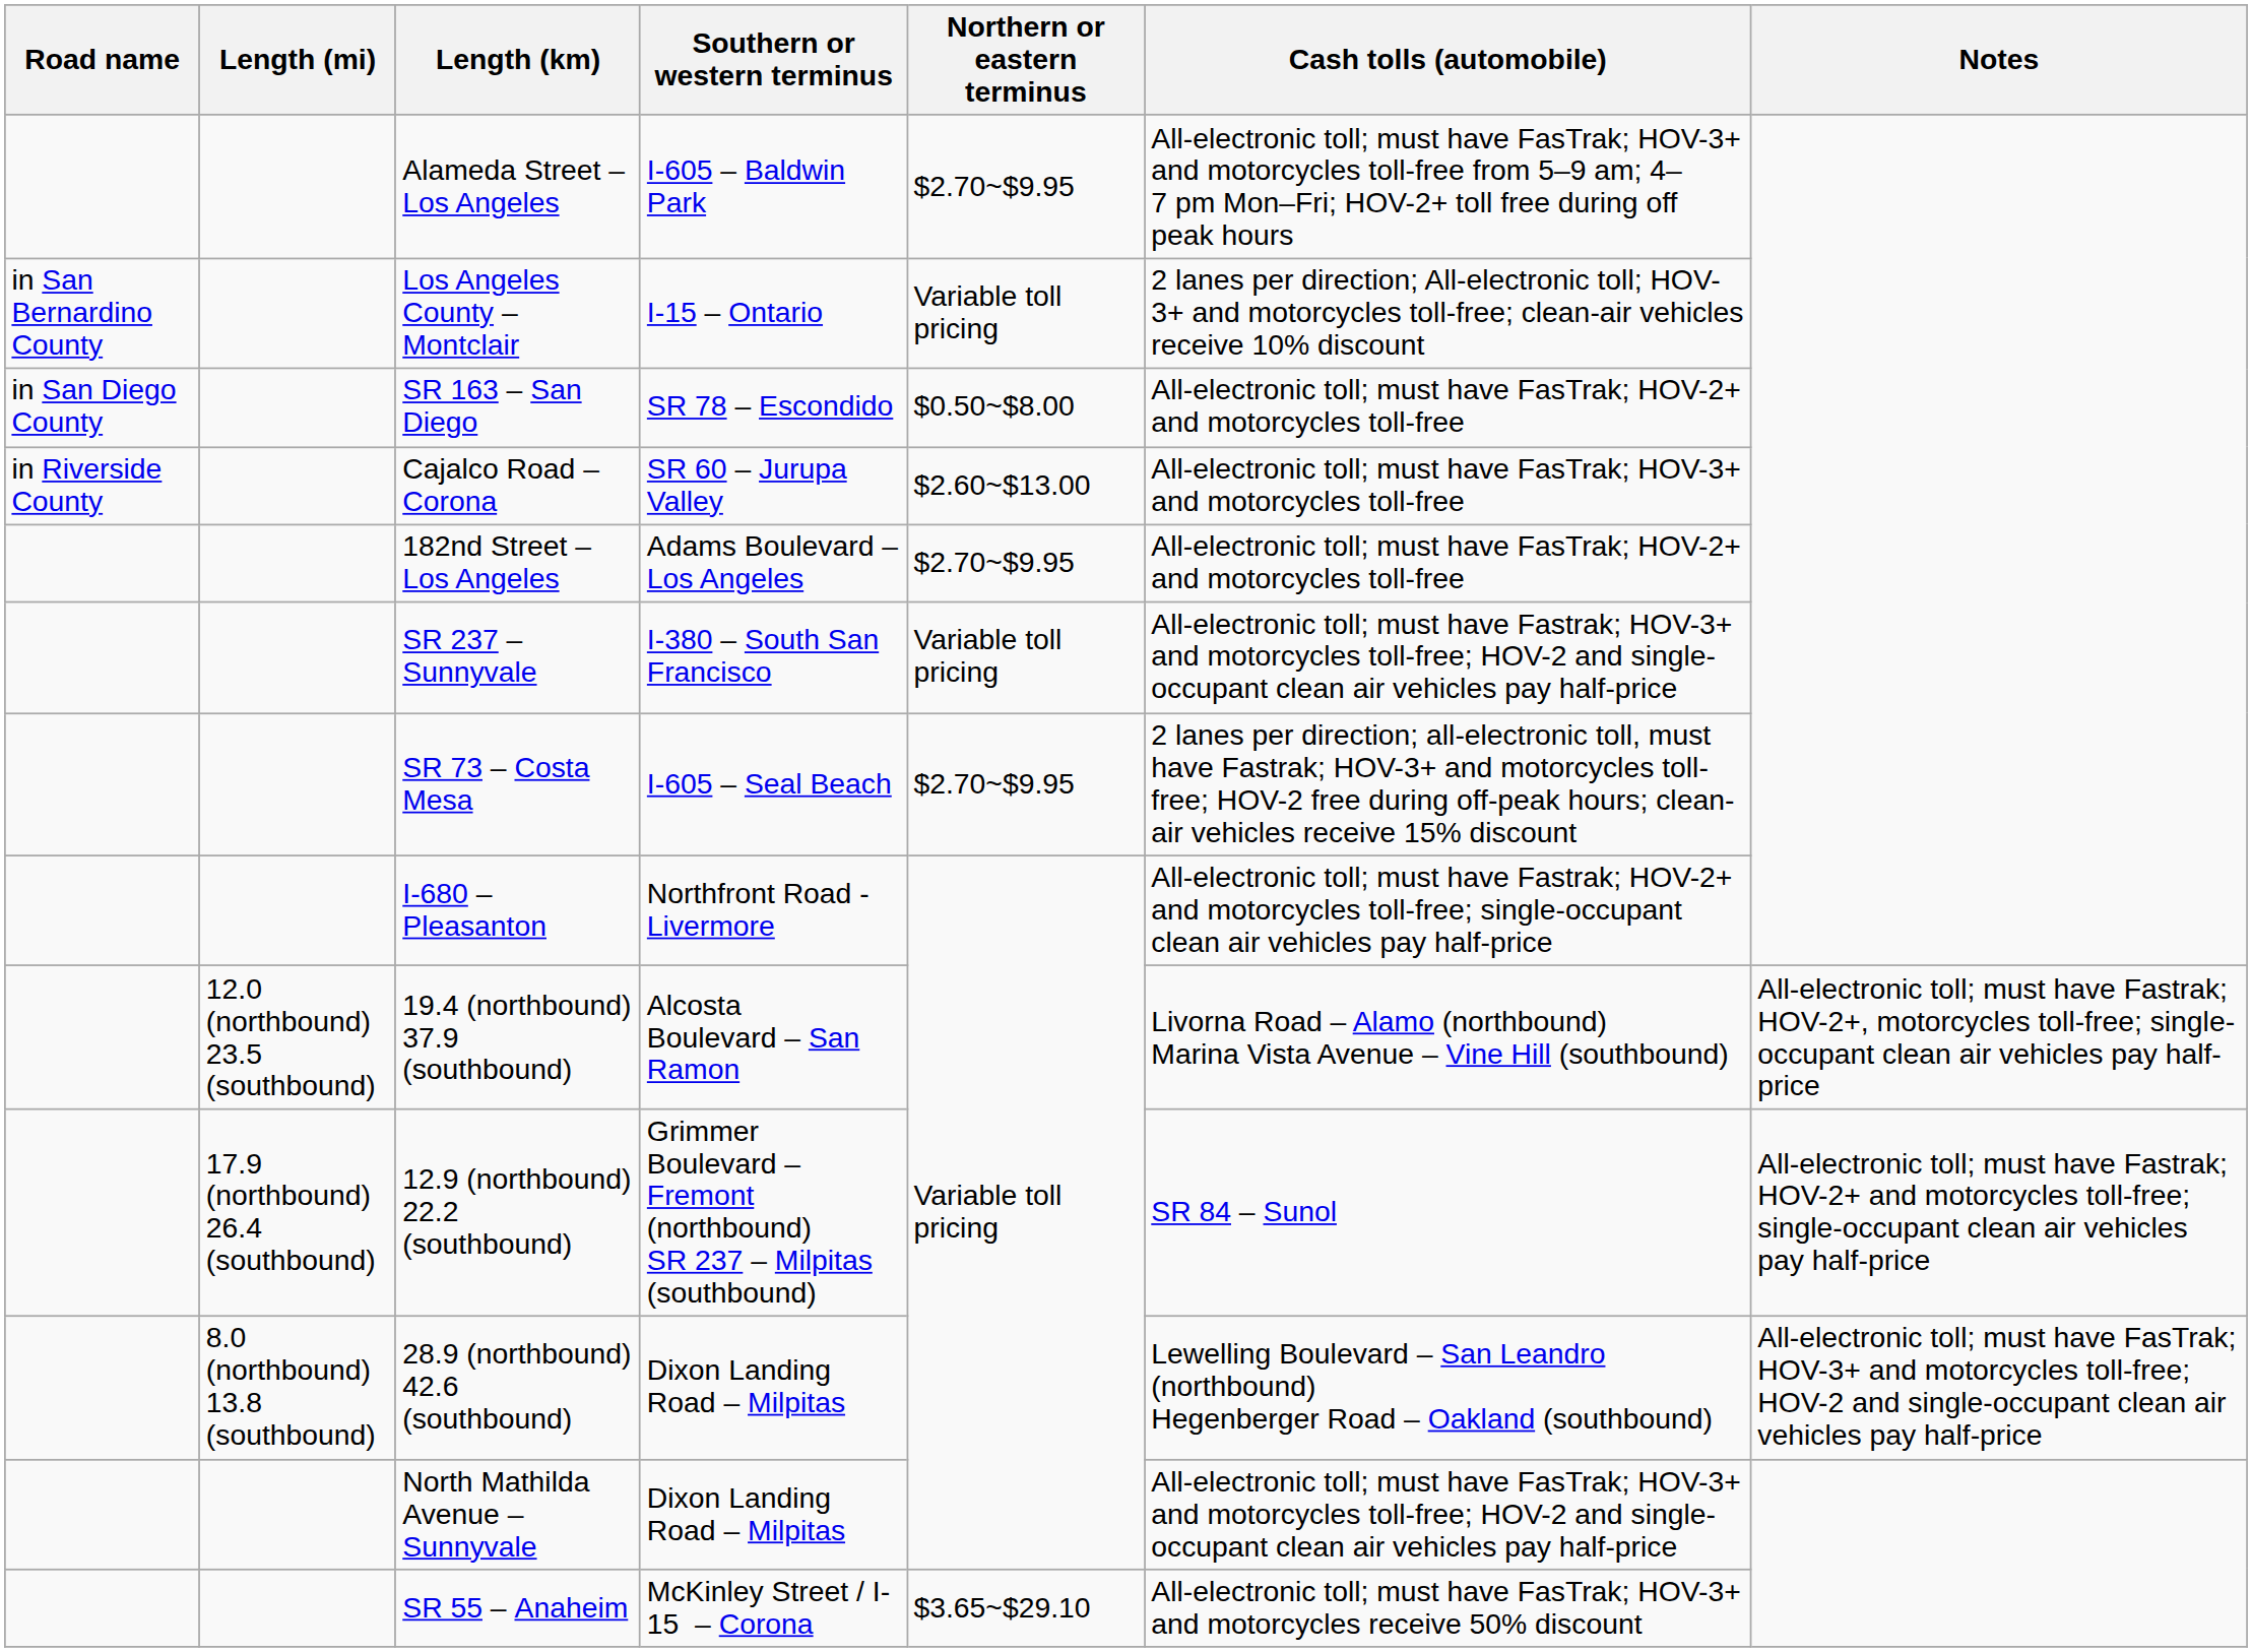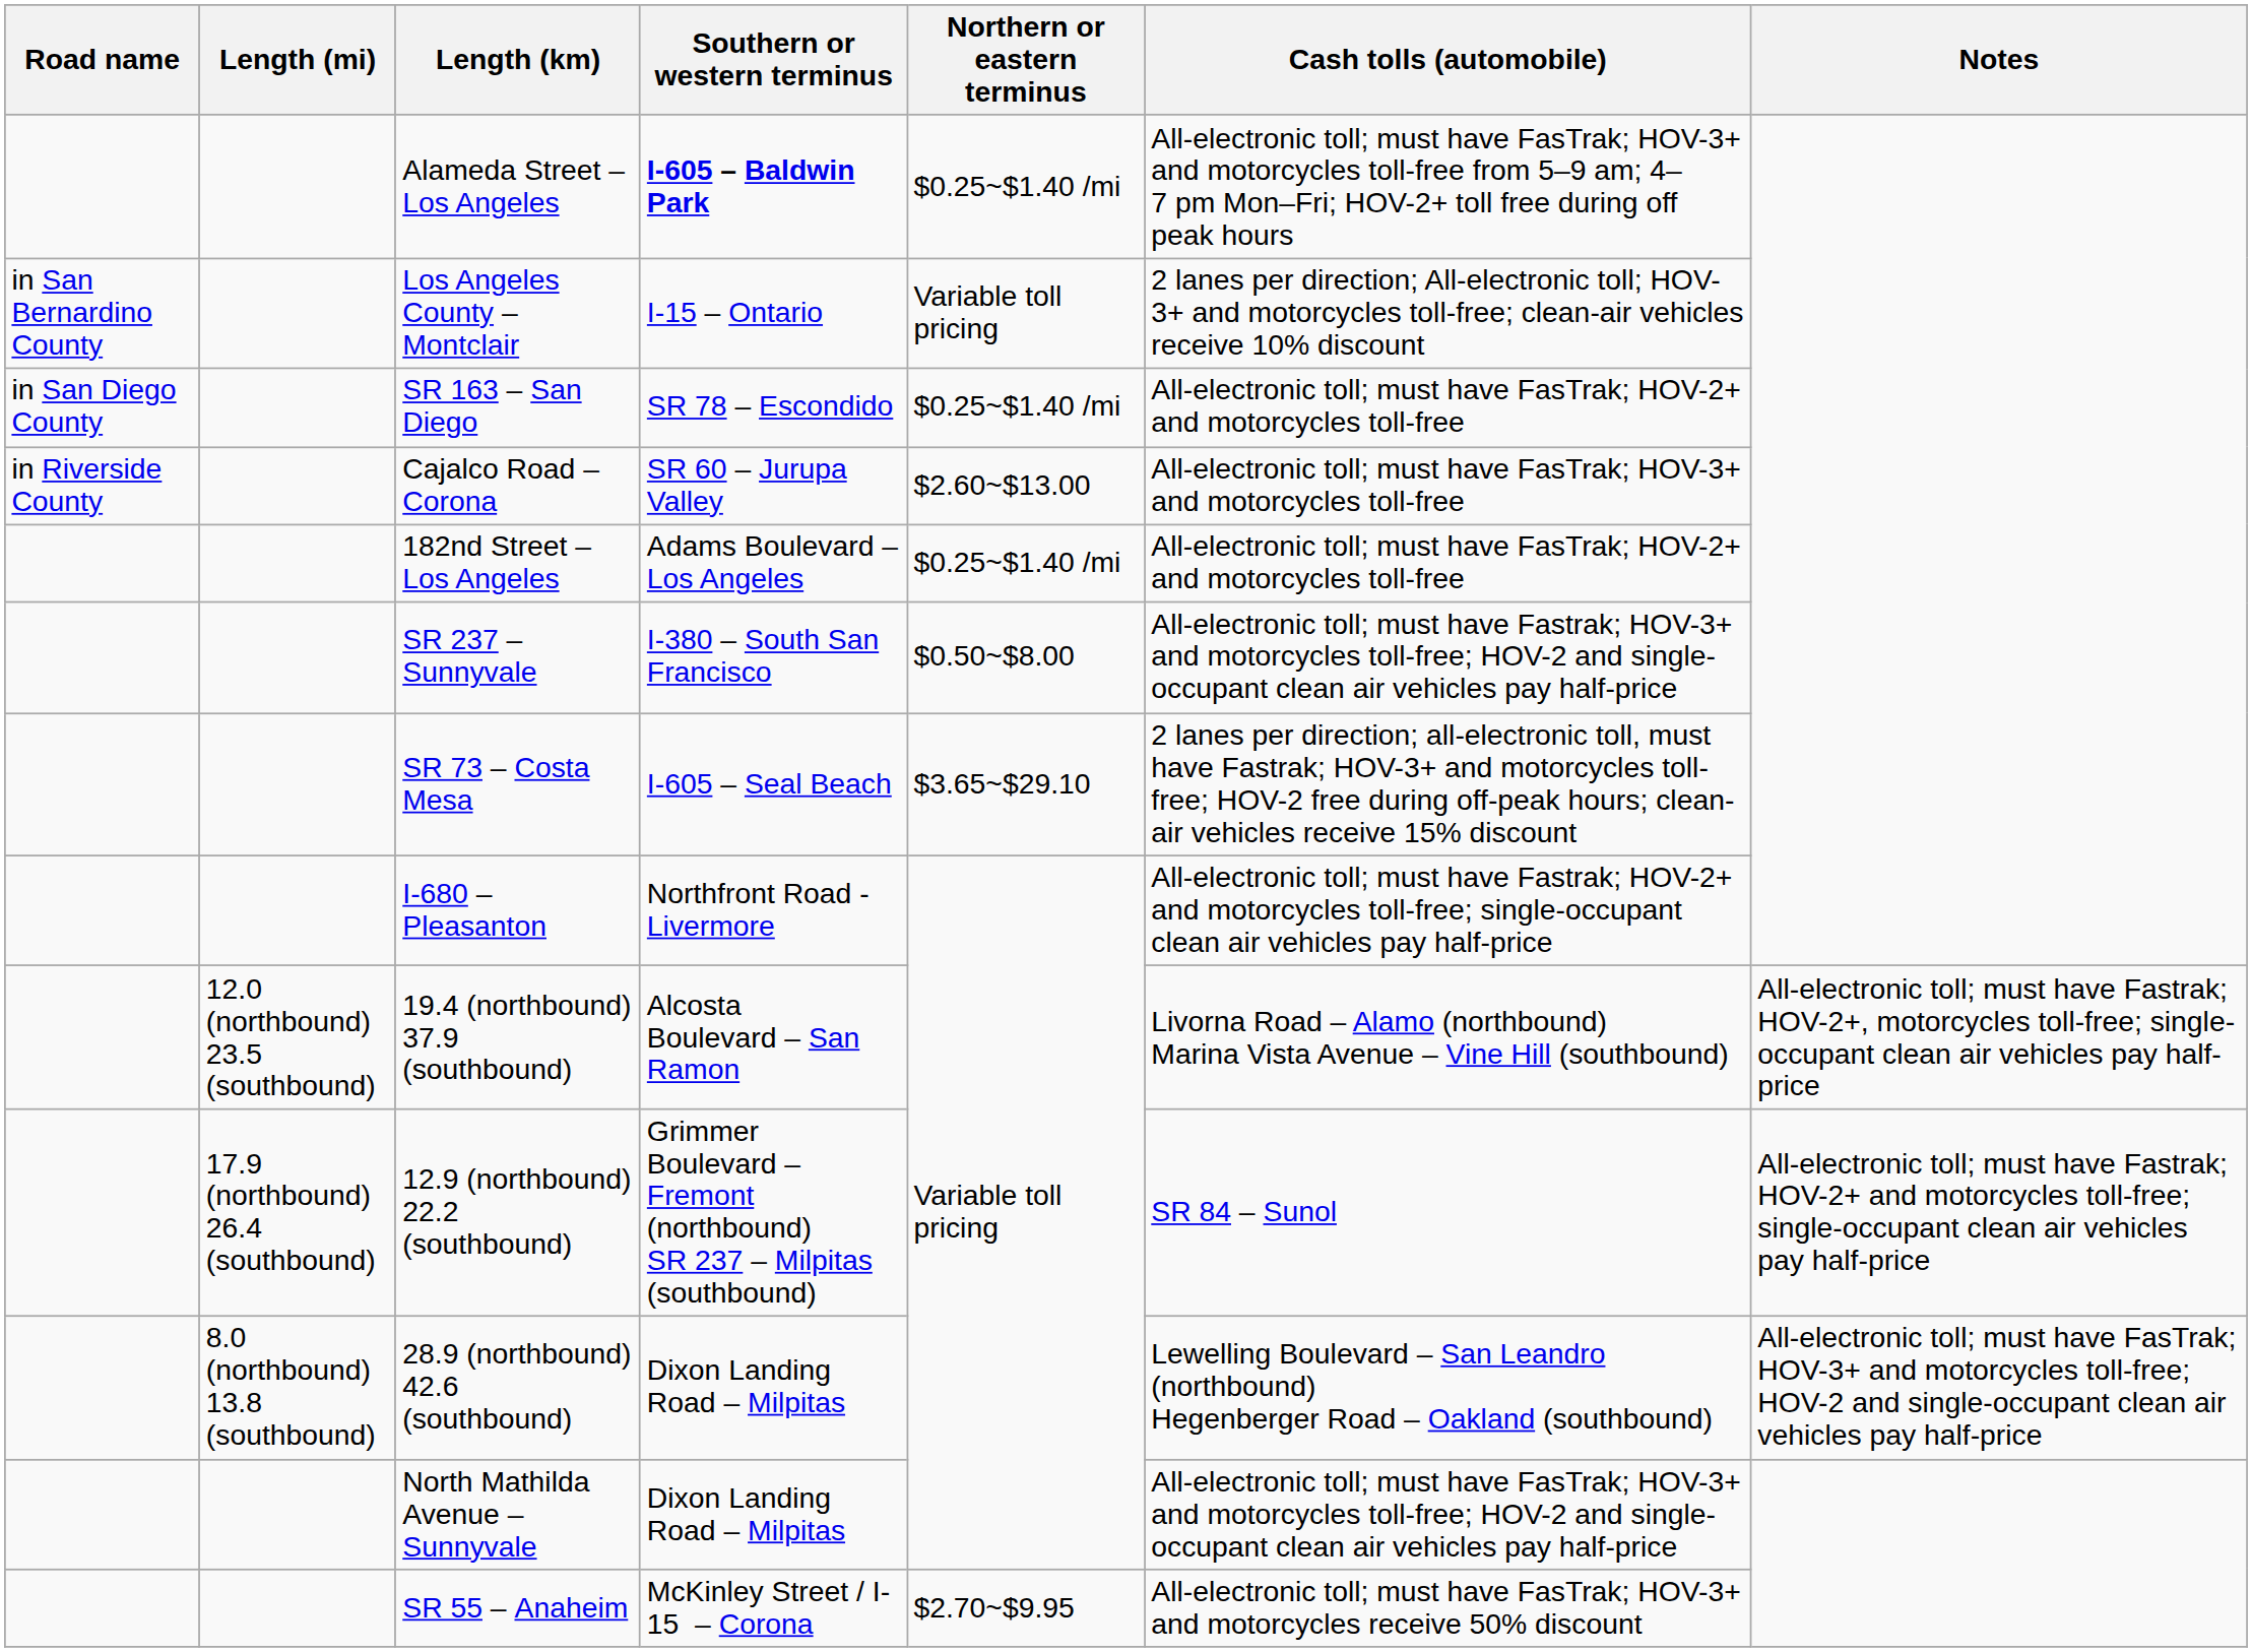Alameda Street – Los Angeles | Southern or western terminus: normal -> bold
Alameda Street – Los Angeles | Northern or eastern terminus: $2.70~$9.95 -> $0.25~$1.40 /mi
SR 163 – San Diego | Northern or eastern terminus: $0.50~$8.00 -> $0.25~$1.40 /mi
182nd Street – Los Angeles | Northern or eastern terminus: $2.70~$9.95 -> $0.25~$1.40 /mi
SR 237 – Sunnyvale | Northern or eastern terminus: Variable toll pricing -> $0.50~$8.00
SR 73 – Costa Mesa | Northern or eastern terminus: $2.70~$9.95 -> $3.65~$29.10
SR 55 – Anaheim | Northern or eastern terminus: $3.65~$29.10 -> $2.70~$9.95
